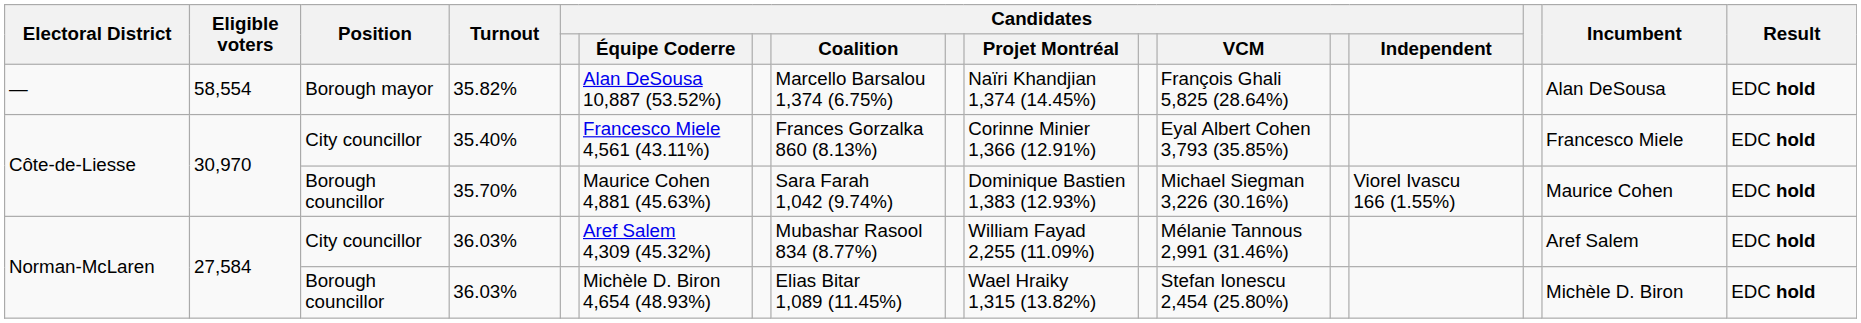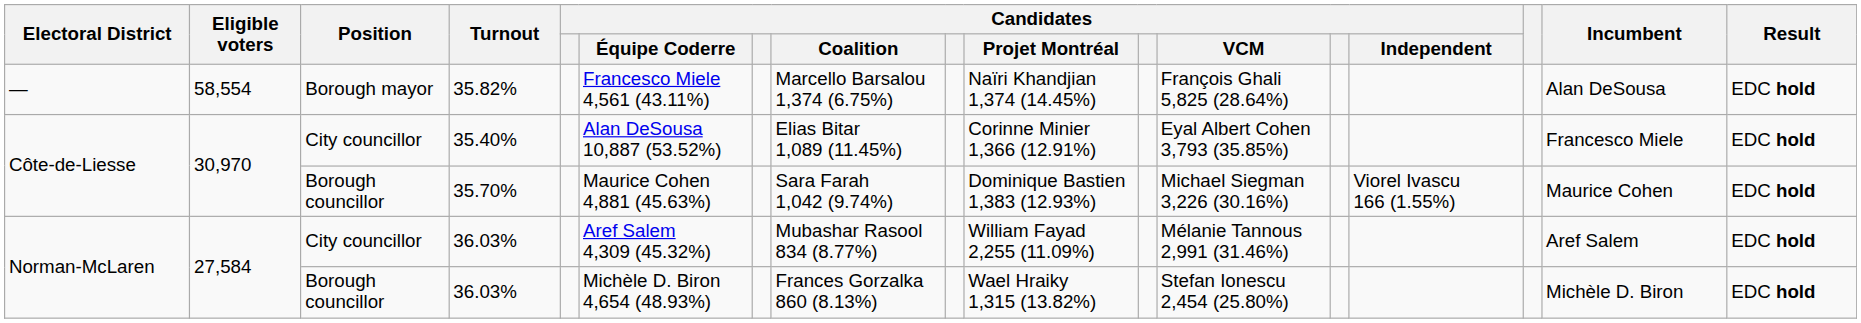35.82% | Candidates / Équipe Coderre: Alan DeSousa 10,887 (53.52%) -> Francesco Miele 4,561 (43.11%)
35.40% | Candidates / Équipe Coderre: Francesco Miele 4,561 (43.11%) -> Alan DeSousa 10,887 (53.52%)
35.40% | Candidates / Coalition: Frances Gorzalka 860 (8.13%) -> Elias Bitar 1,089 (11.45%)
Borough councillor / 36.03% | Candidates / Coalition: Elias Bitar 1,089 (11.45%) -> Frances Gorzalka 860 (8.13%)
